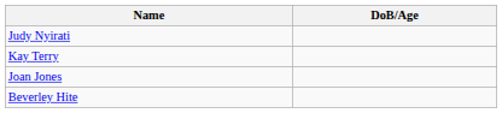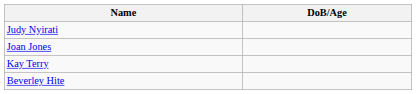rows swapped: Joan Jones <-> Kay Terry
